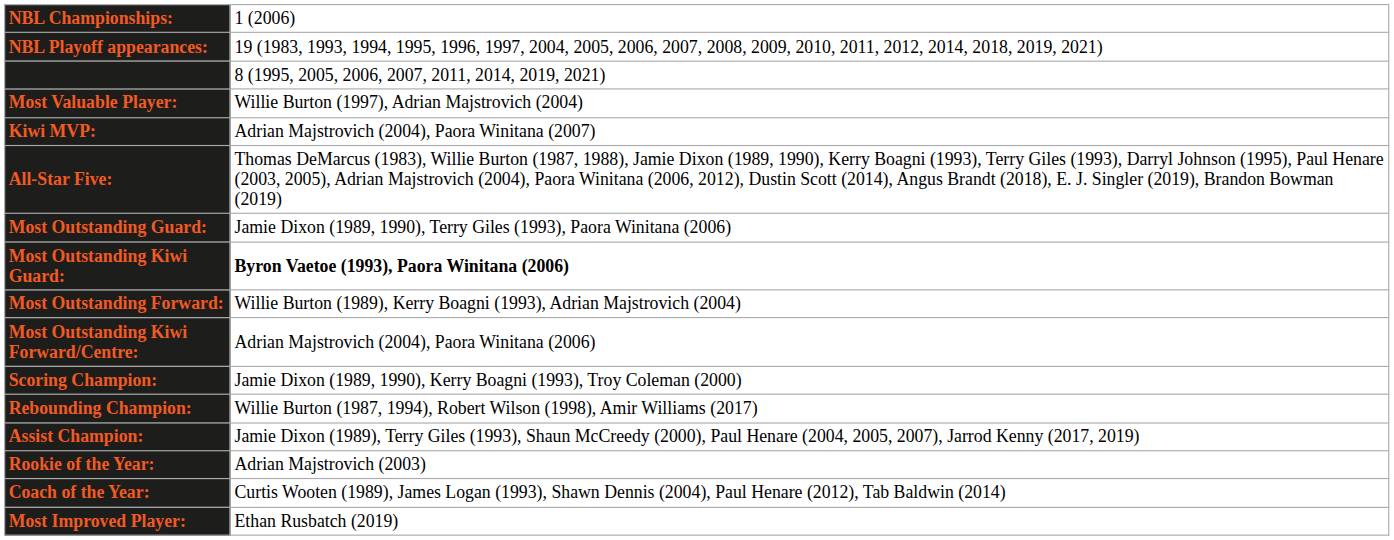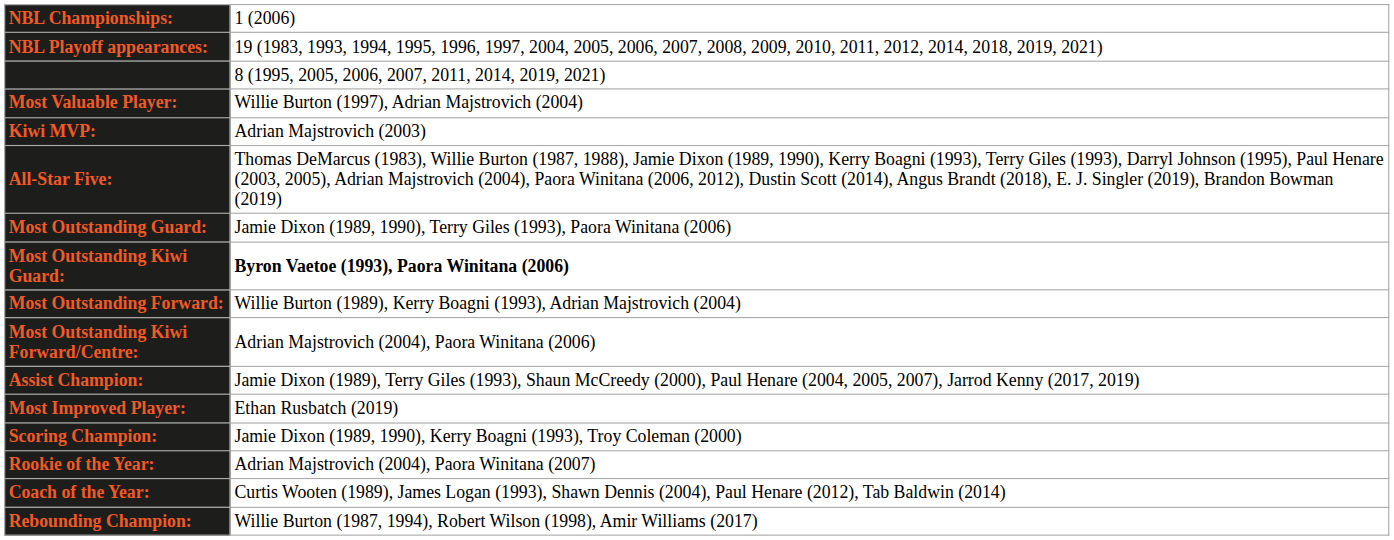Kiwi MVP: | column 2: Adrian Majstrovich (2004), Paora Winitana (2007) -> Adrian Majstrovich (2003)
rows swapped: Scoring Champion: <-> Assist Champion:
rows swapped: Rebounding Champion: <-> Most Improved Player:
Rookie of the Year: | column 2: Adrian Majstrovich (2003) -> Adrian Majstrovich (2004), Paora Winitana (2007)
